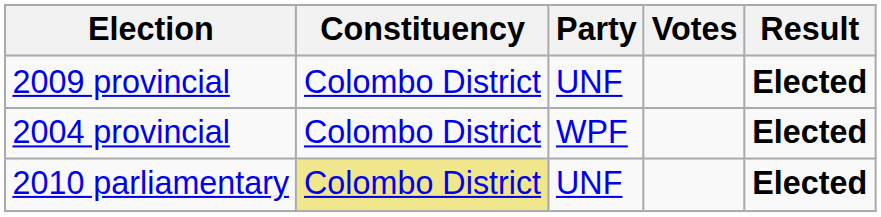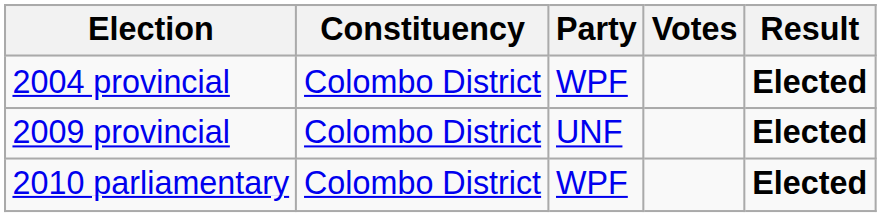rows swapped: 2004 provincial <-> 2009 provincial
2010 parliamentary | Constituency: khaki background -> no background
2010 parliamentary | Party: UNF -> WPF
